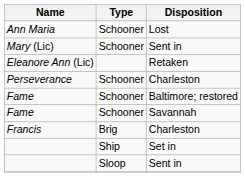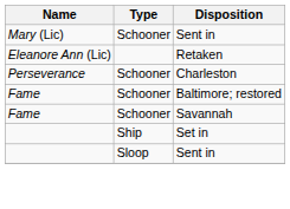- row: Ann Maria | Schooner | Lost
- row: Francis | Brig | Charleston
